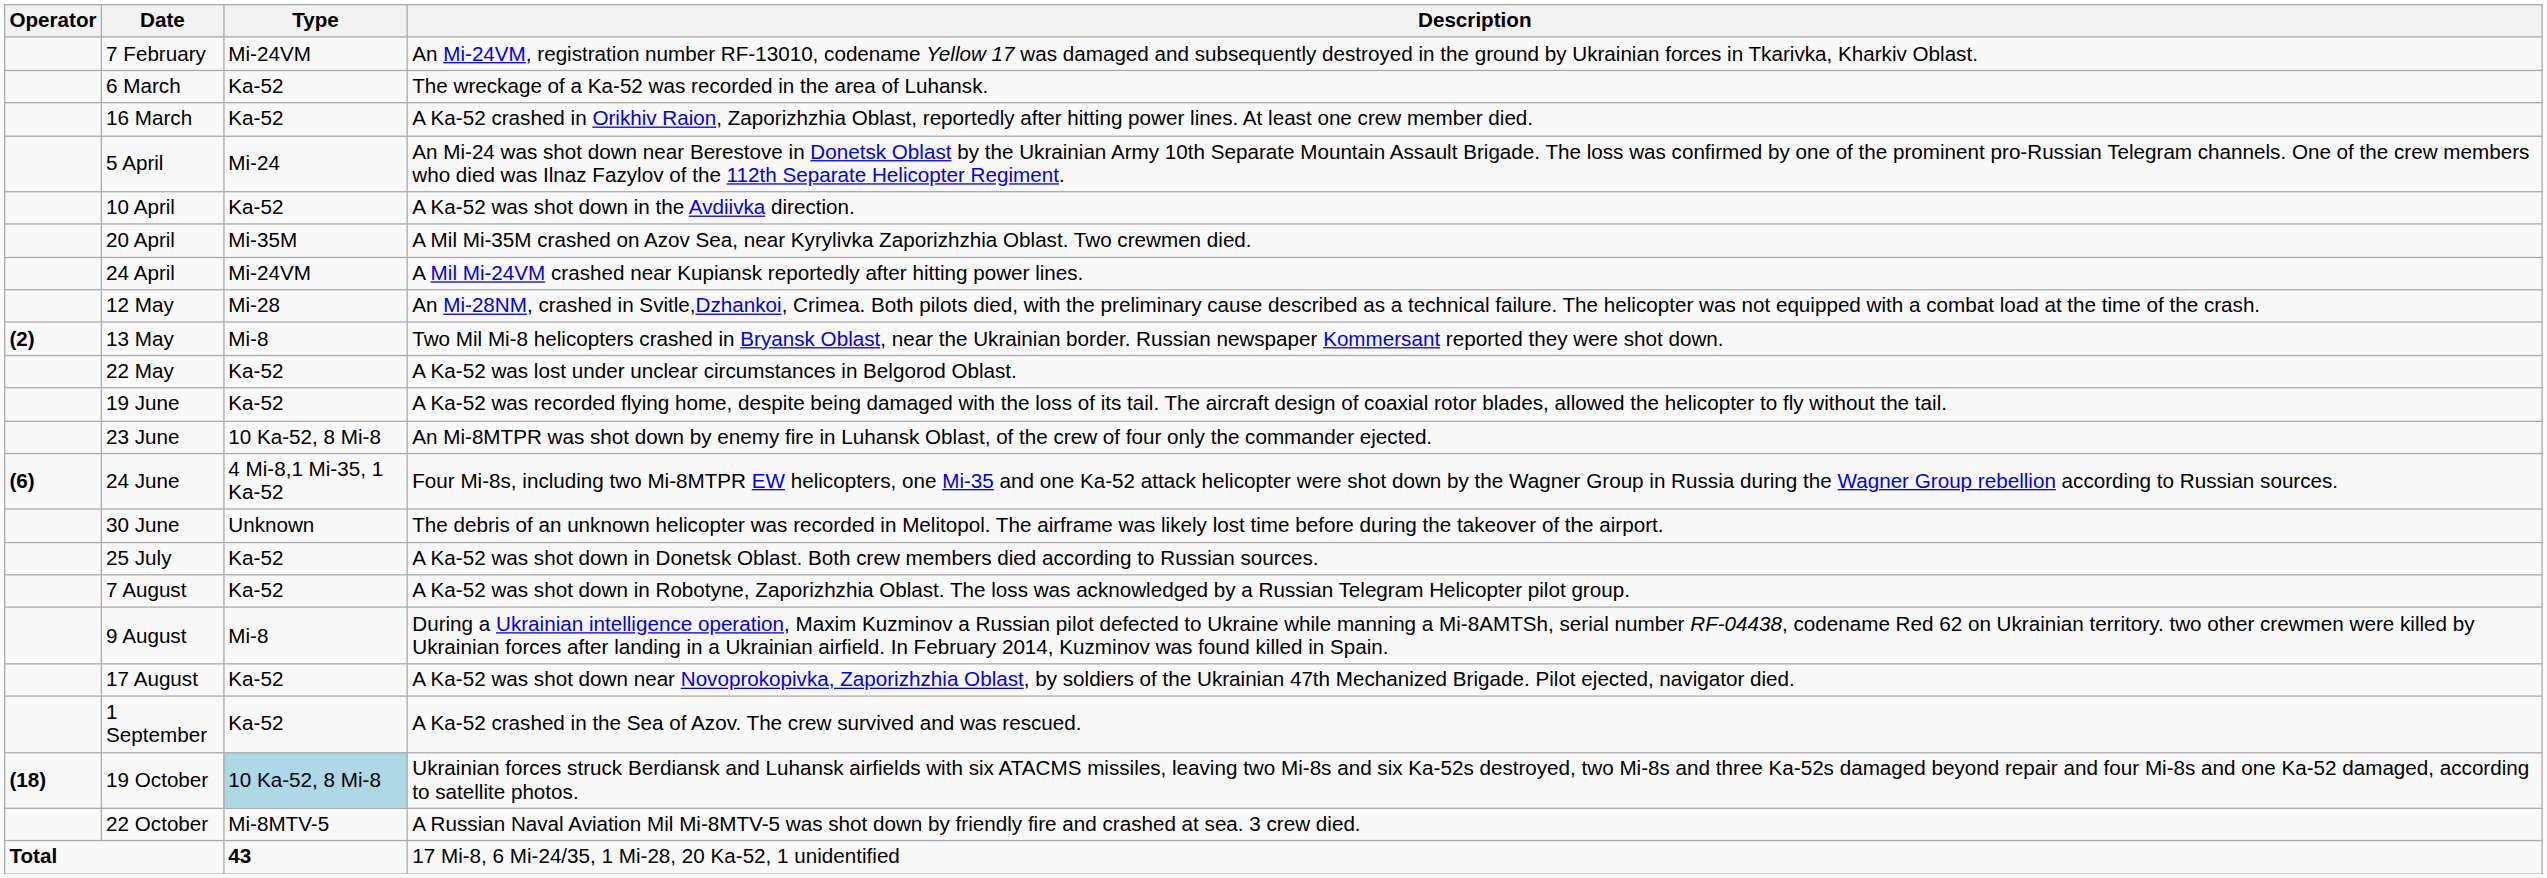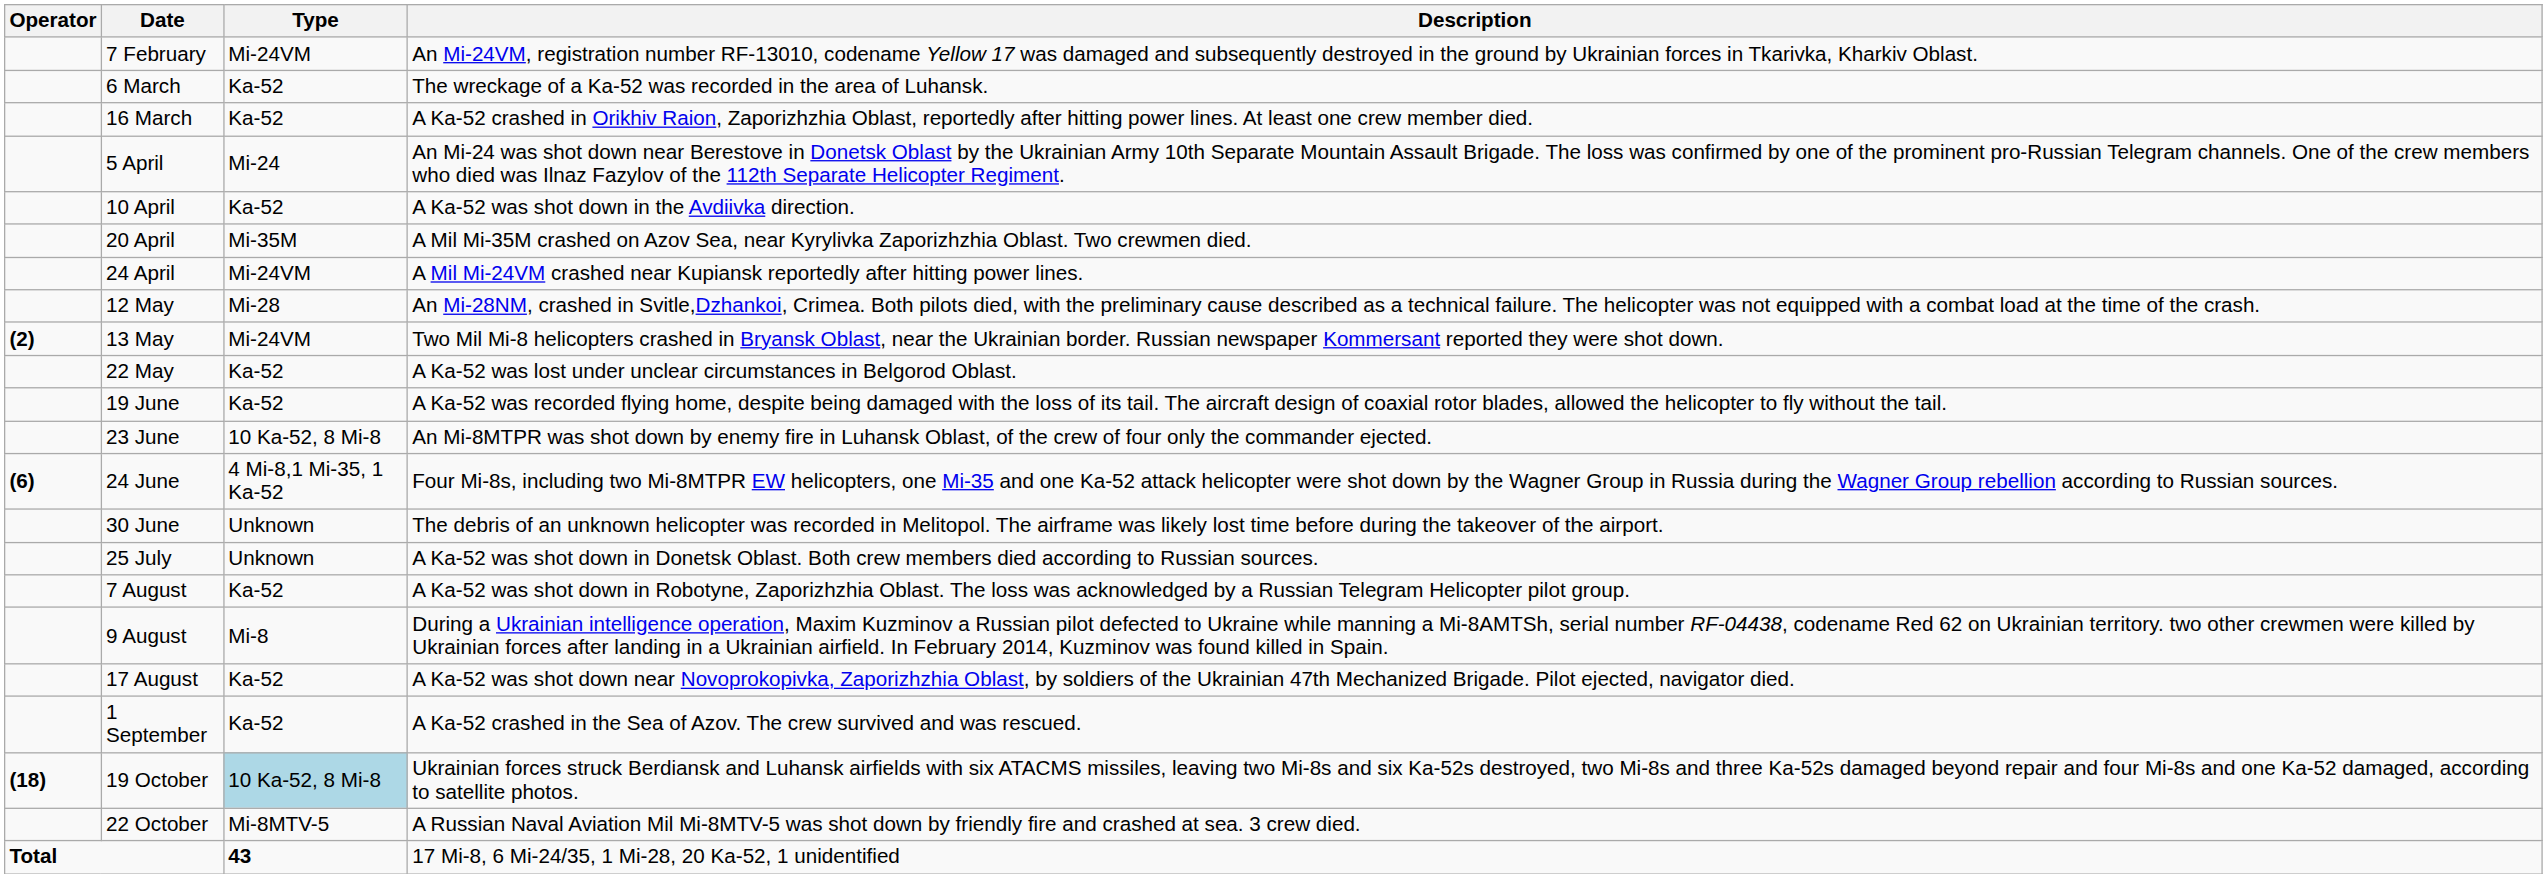13 May | Type: Mi-8 -> Mi-24VM
25 July | Type: Ka-52 -> Unknown
